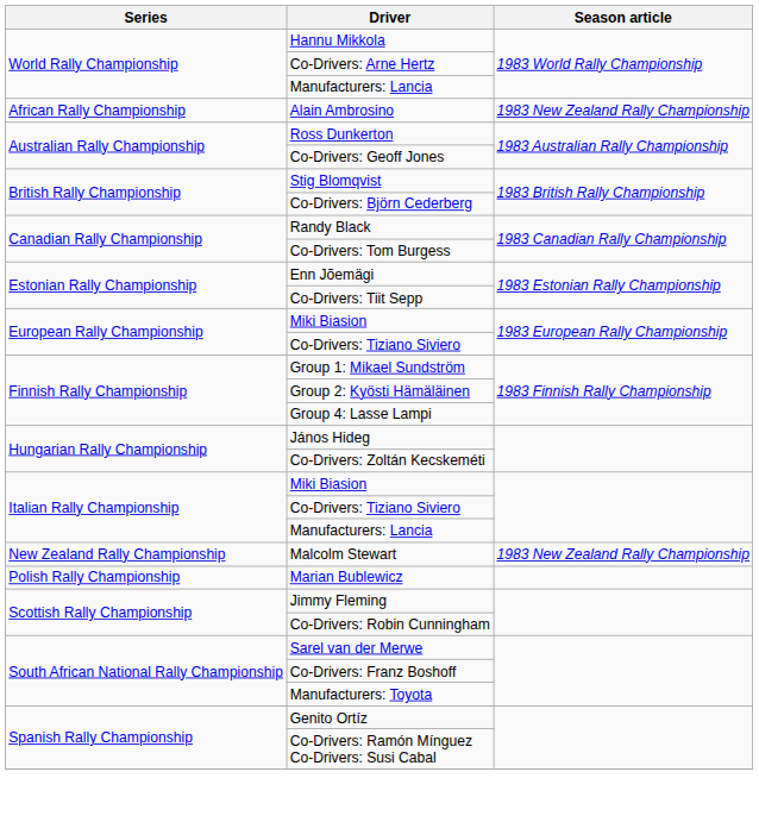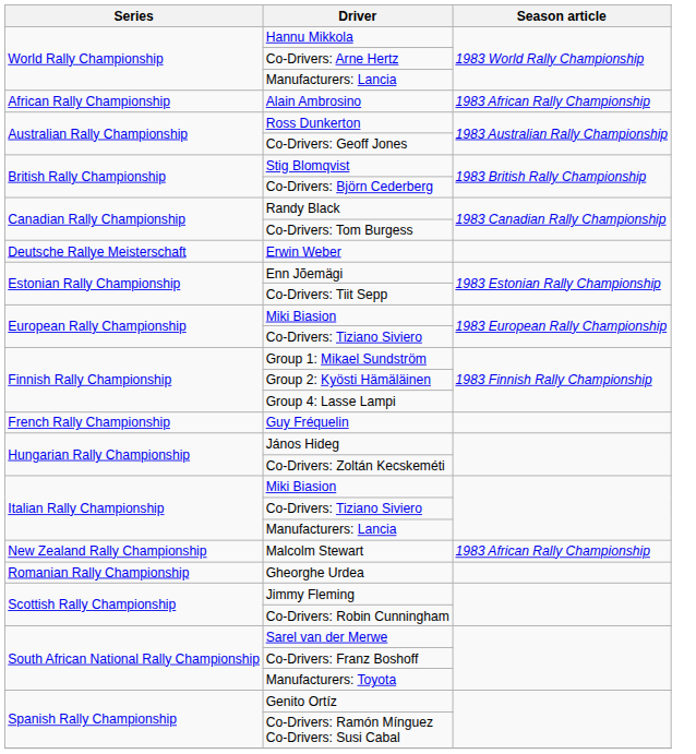Alain Ambrosino | Season article: 1983 New Zealand Rally Championship -> 1983 African Rally Championship
+ row: Deutsche Rallye Meisterschaft | Erwin Weber
+ row: French Rally Championship | Guy Fréquelin
Malcolm Stewart | Season article: 1983 New Zealand Rally Championship -> 1983 African Rally Championship
- row: Polish Rally Championship | Marian Bublewicz
+ row: Romanian Rally Championship | Gheorghe Urdea
